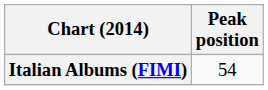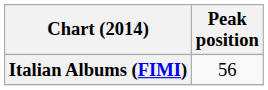Italian Albums (FIMI) | Peak position: 54 -> 56
